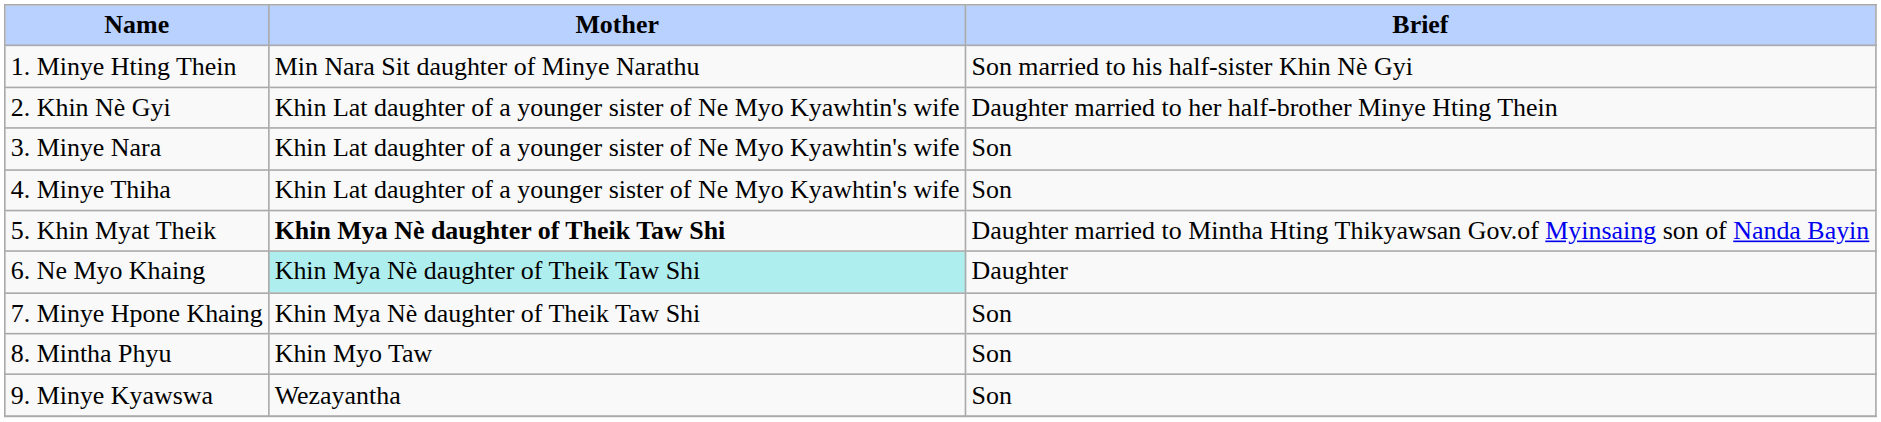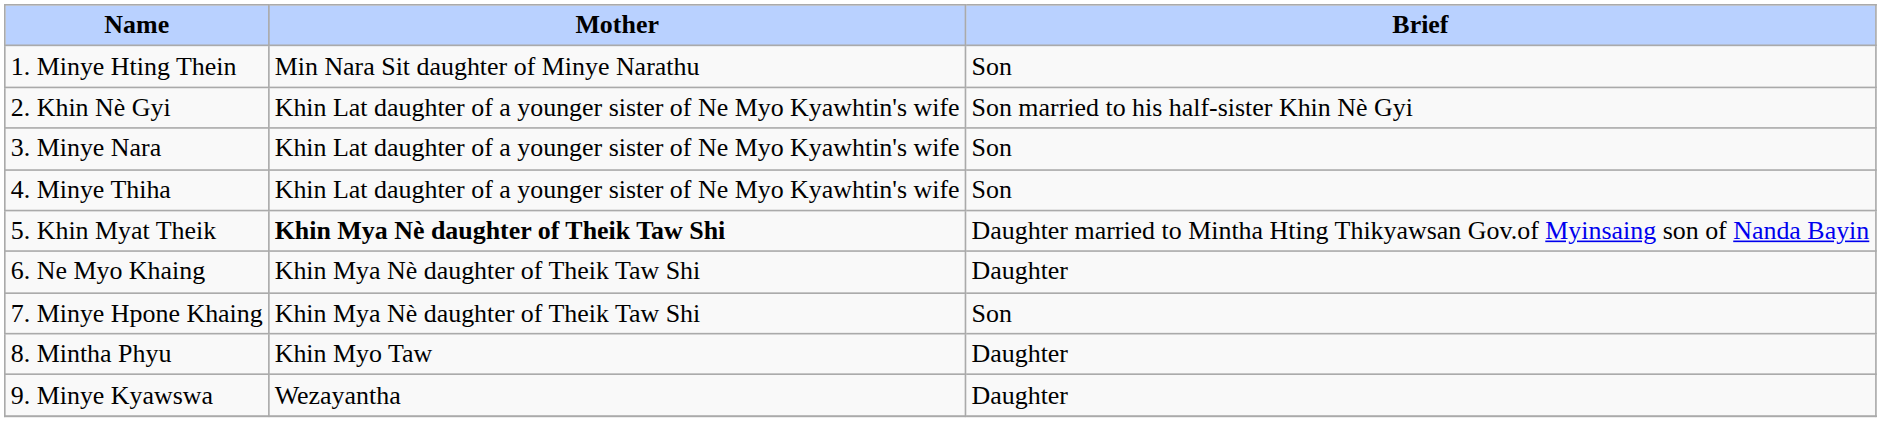1. Minye Hting Thein | Brief: Son married to his half-sister Khin Nè Gyi -> Son
2. Khin Nè Gyi | Brief: Daughter married to her half-brother Minye Hting Thein -> Son married to his half-sister Khin Nè Gyi
6. Ne Myo Khaing | Mother: paleturquoise background -> no background
8. Mintha Phyu | Brief: Son -> Daughter
9. Minye Kyawswa | Brief: Son -> Daughter
